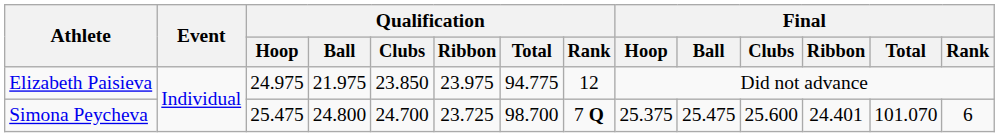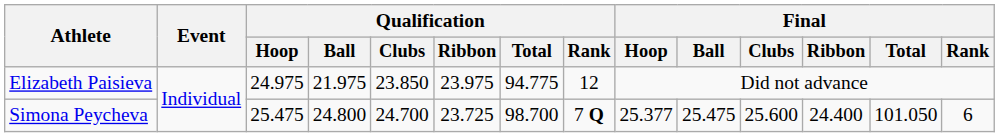Simona Peycheva | Final / Hoop: 25.375 -> 25.377
Simona Peycheva | Final / Ribbon: 24.401 -> 24.400
Simona Peycheva | Final / Total: 101.070 -> 101.050
